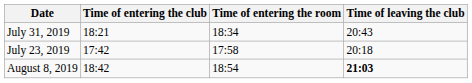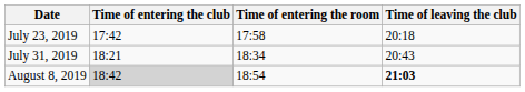rows swapped: July 23, 2019 <-> July 31, 2019
August 8, 2019 | Time of entering the club: no background -> lightgrey background
